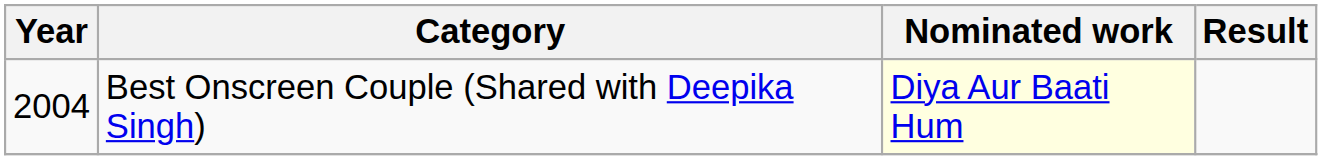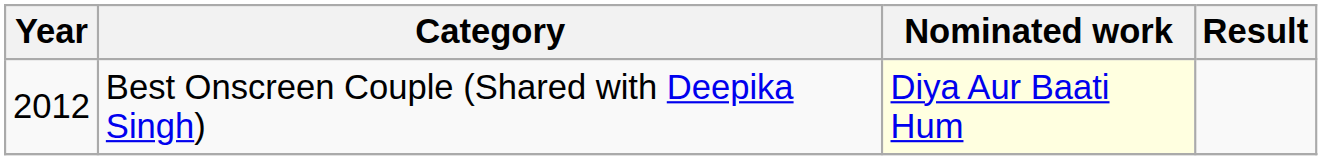Best Onscreen Couple (Shared with Deepika Singh) | Year: 2004 -> 2012
